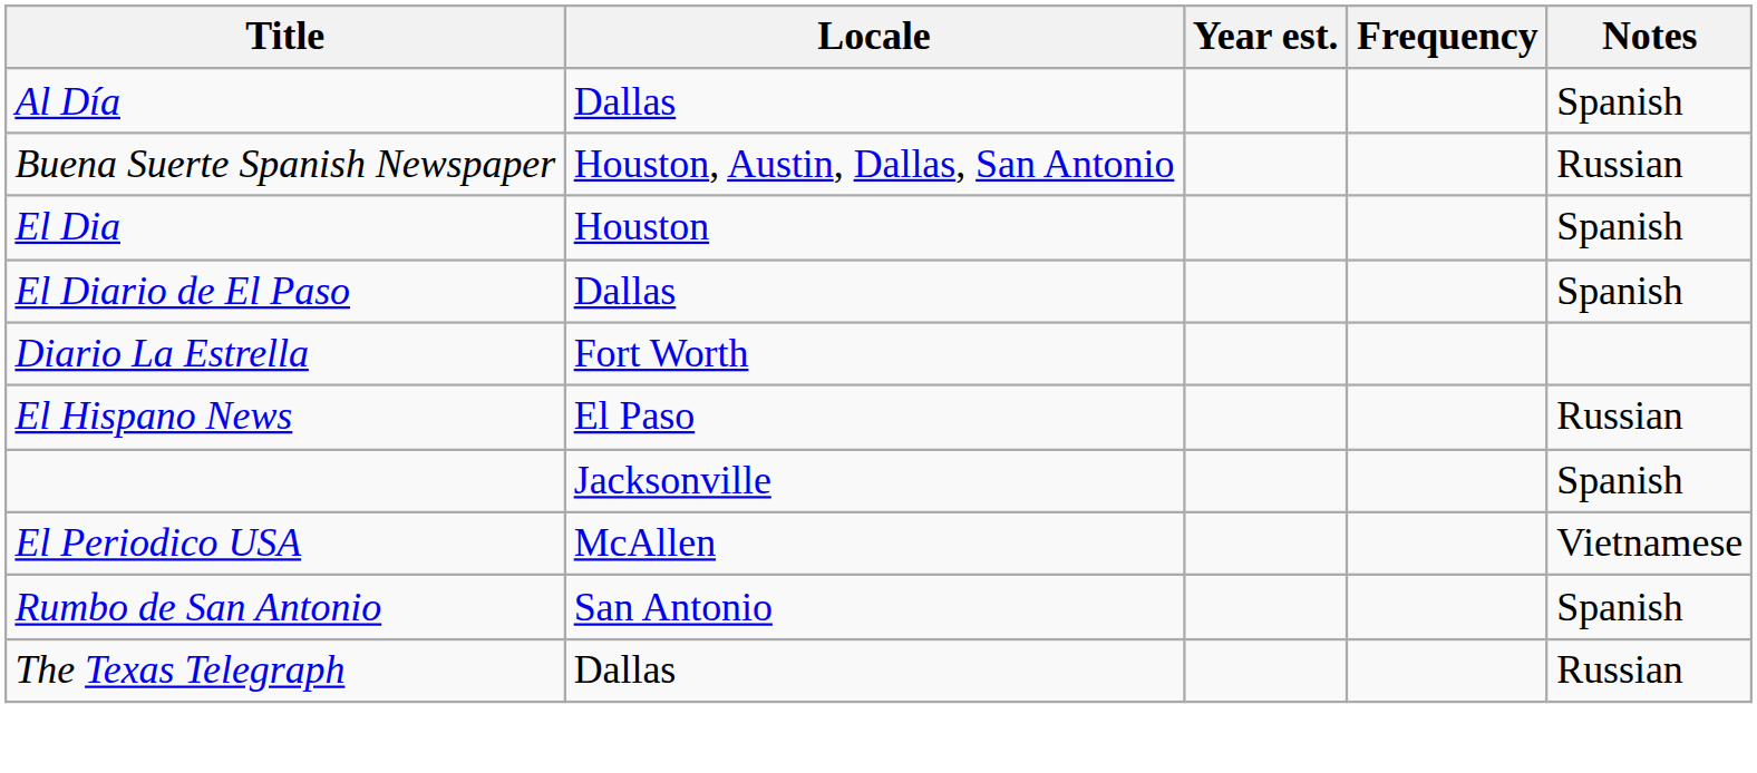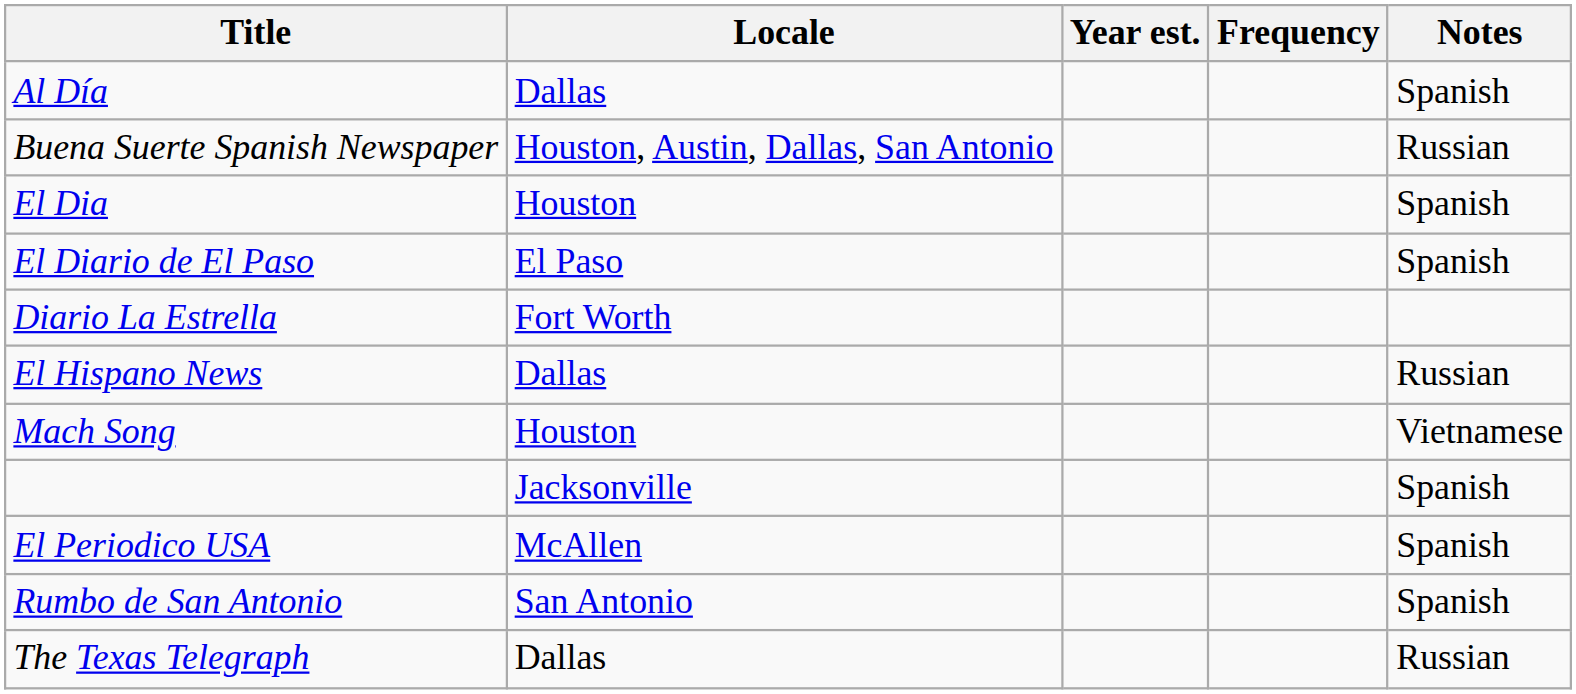El Diario de El Paso | Locale: Dallas -> El Paso
El Hispano News | Locale: El Paso -> Dallas
+ row: Mach Song | Houston | Vietnamese
El Periodico USA | Notes: Vietnamese -> Spanish
